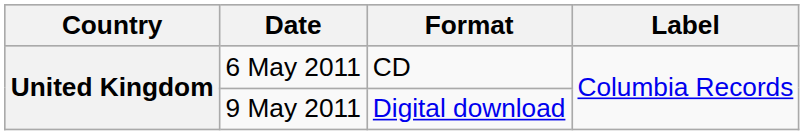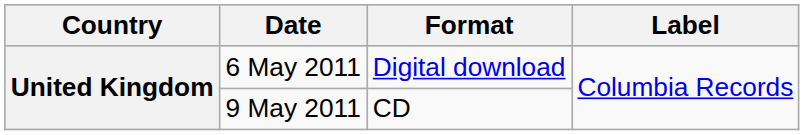6 May 2011 | Format: CD -> Digital download
9 May 2011 | Format: Digital download -> CD
